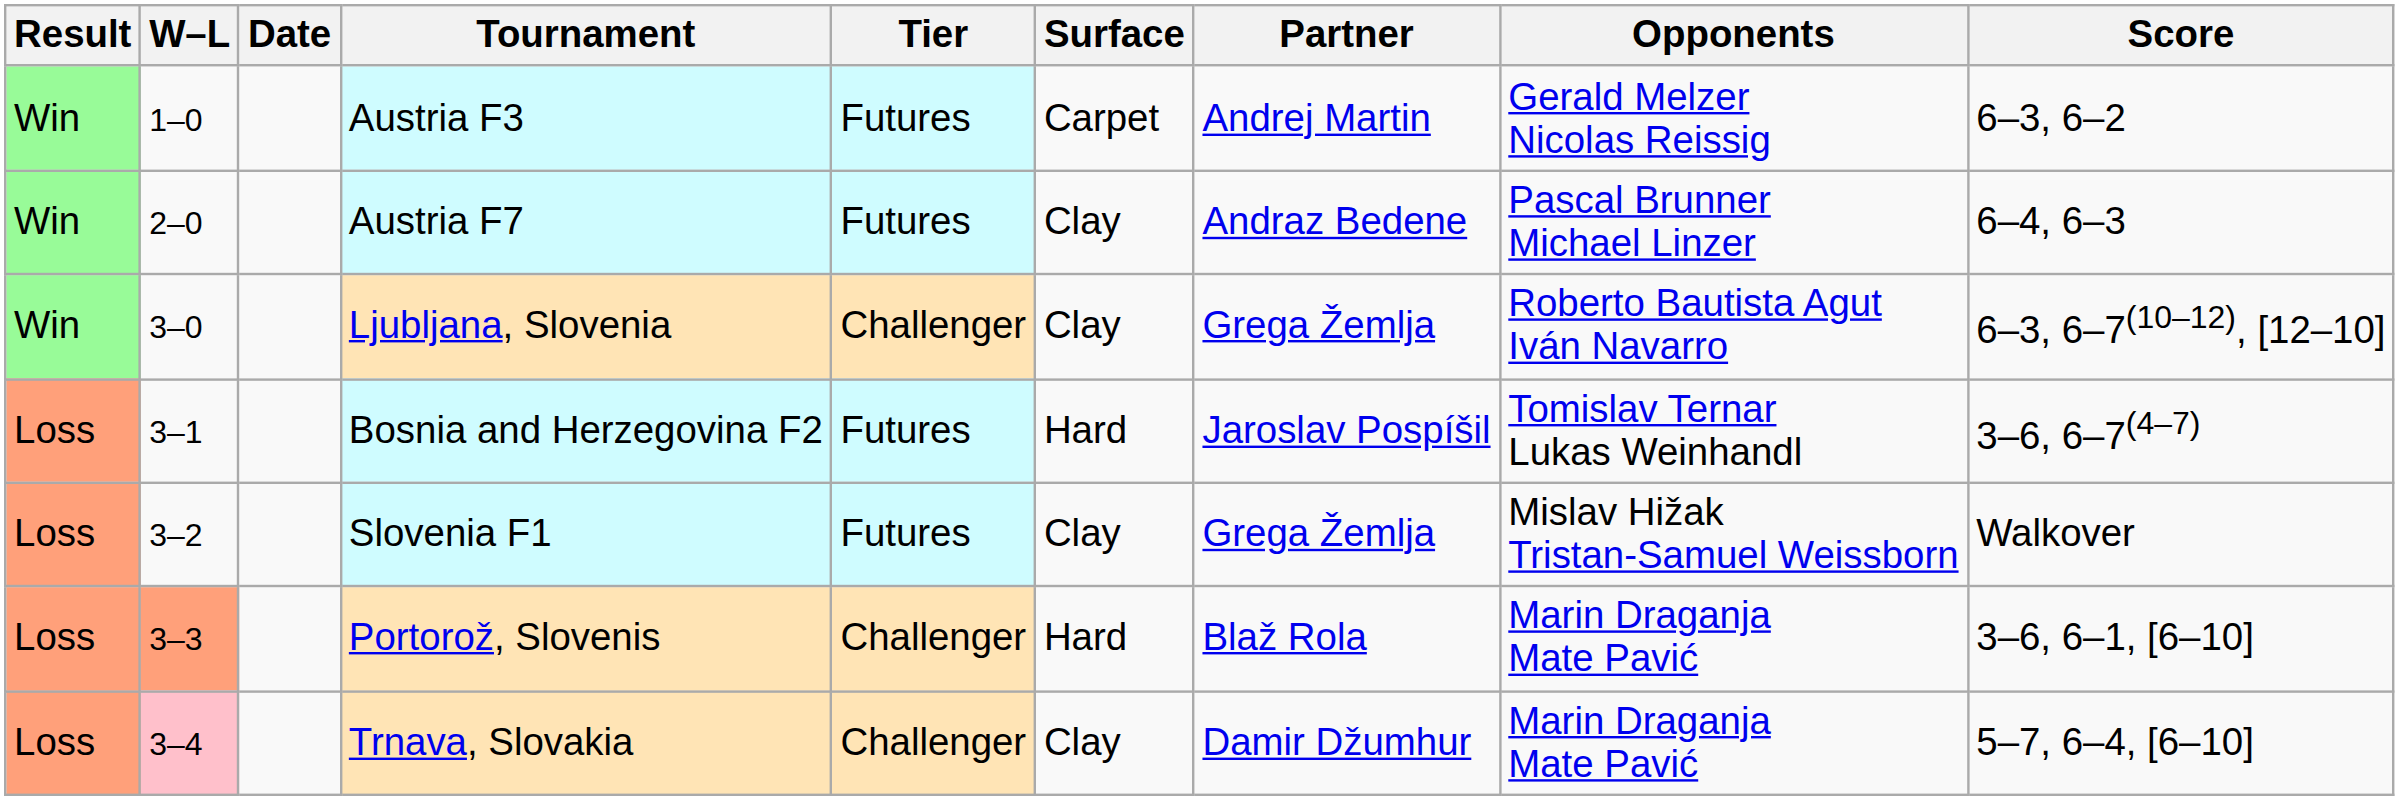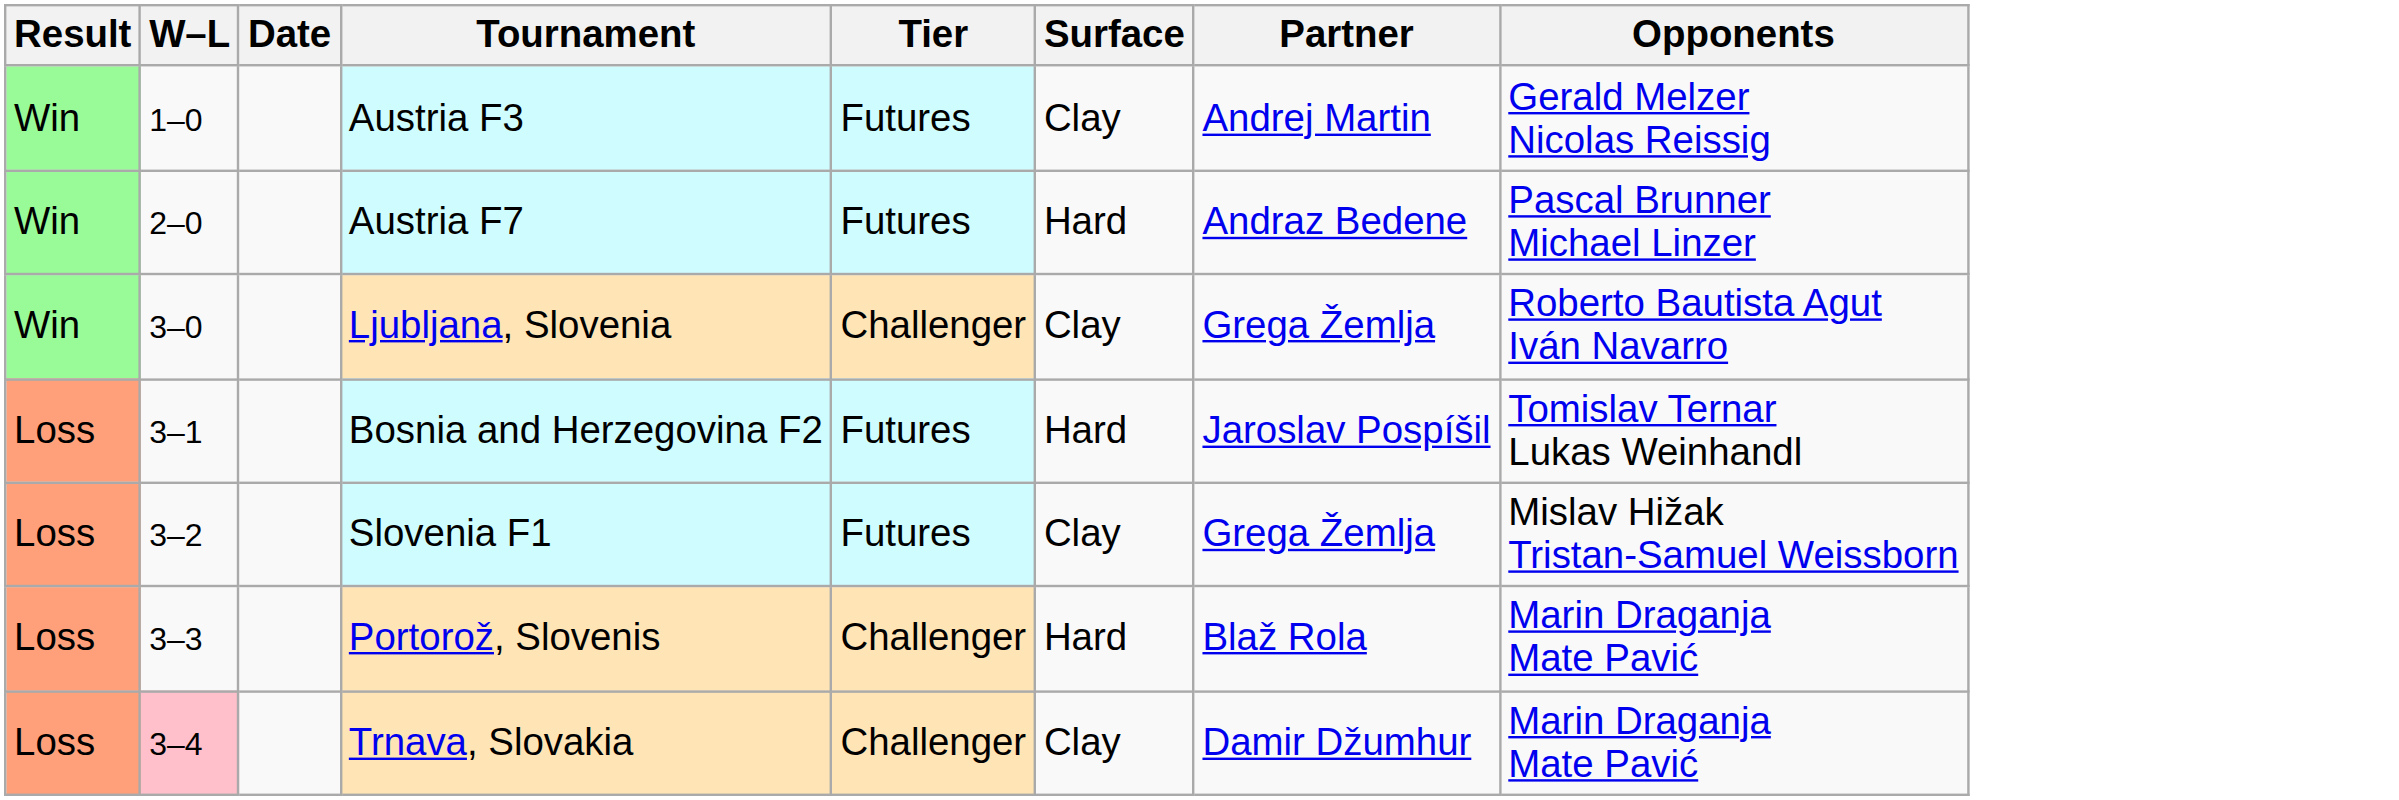- column: Score | 6–3, 6–2 | 6–4, 6–3 | 6–3, 6–7(10–12), [12–10] | 3–6, 6–7(4–7) | Walkover | 3–6, 6–1, [6–10] | 5–7, 6–4, [6–10]
Austria F3 | Surface: Carpet -> Clay
Austria F7 | Surface: Clay -> Hard
Portorož, Slovenis | W–L: lightsalmon background -> no background
